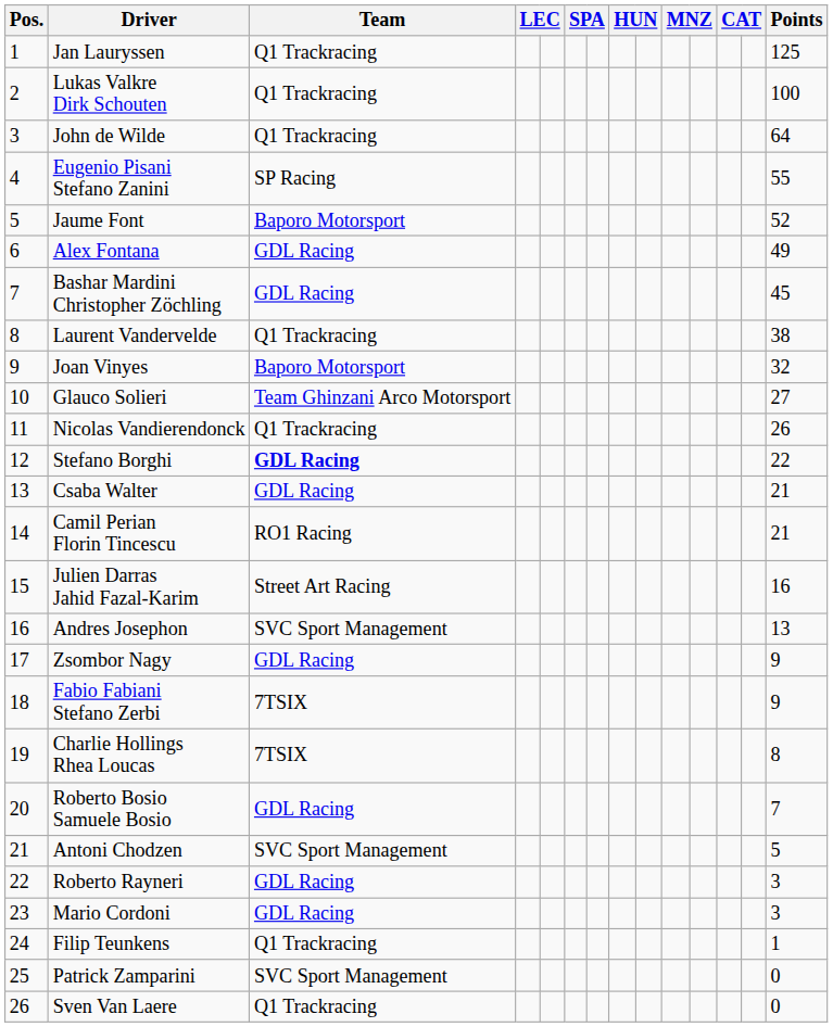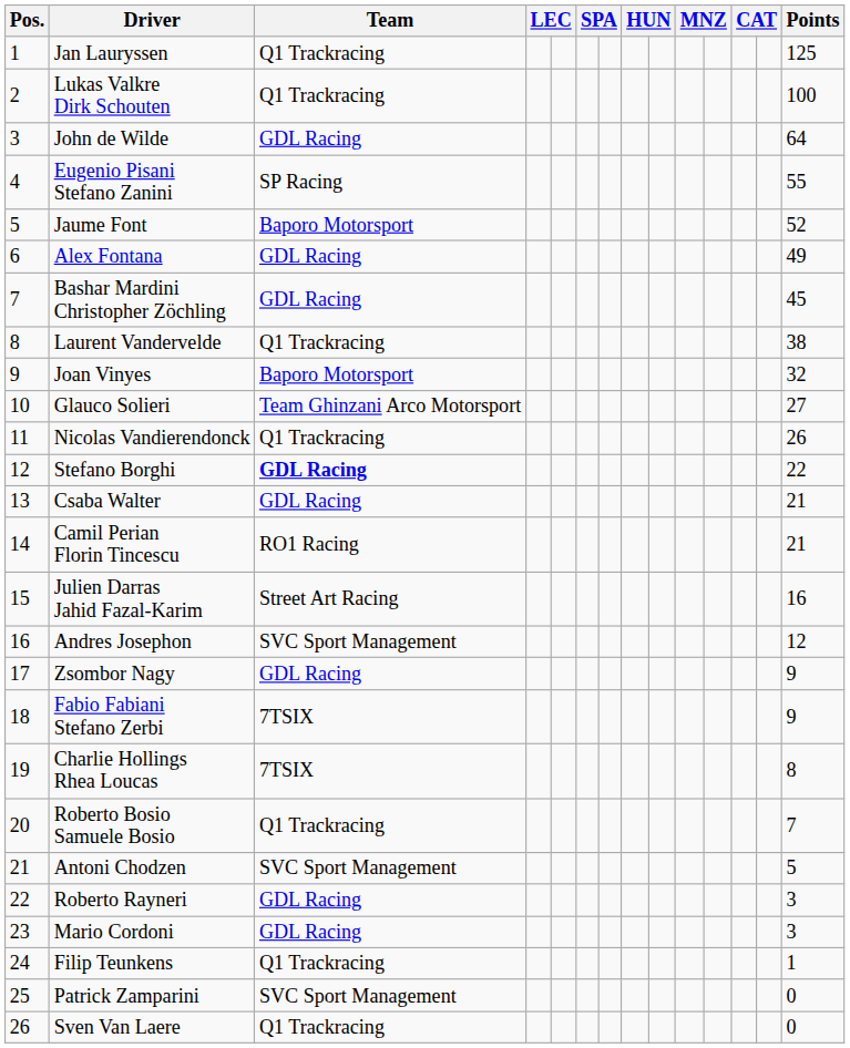John de Wilde | Team: Q1 Trackracing -> GDL Racing
Andres Josephon | Points: 13 -> 12
Roberto Bosio Samuele Bosio | Team: GDL Racing -> Q1 Trackracing
